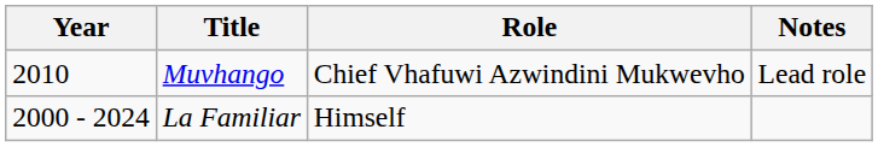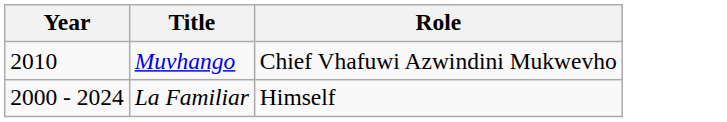- column: Notes | Lead role
